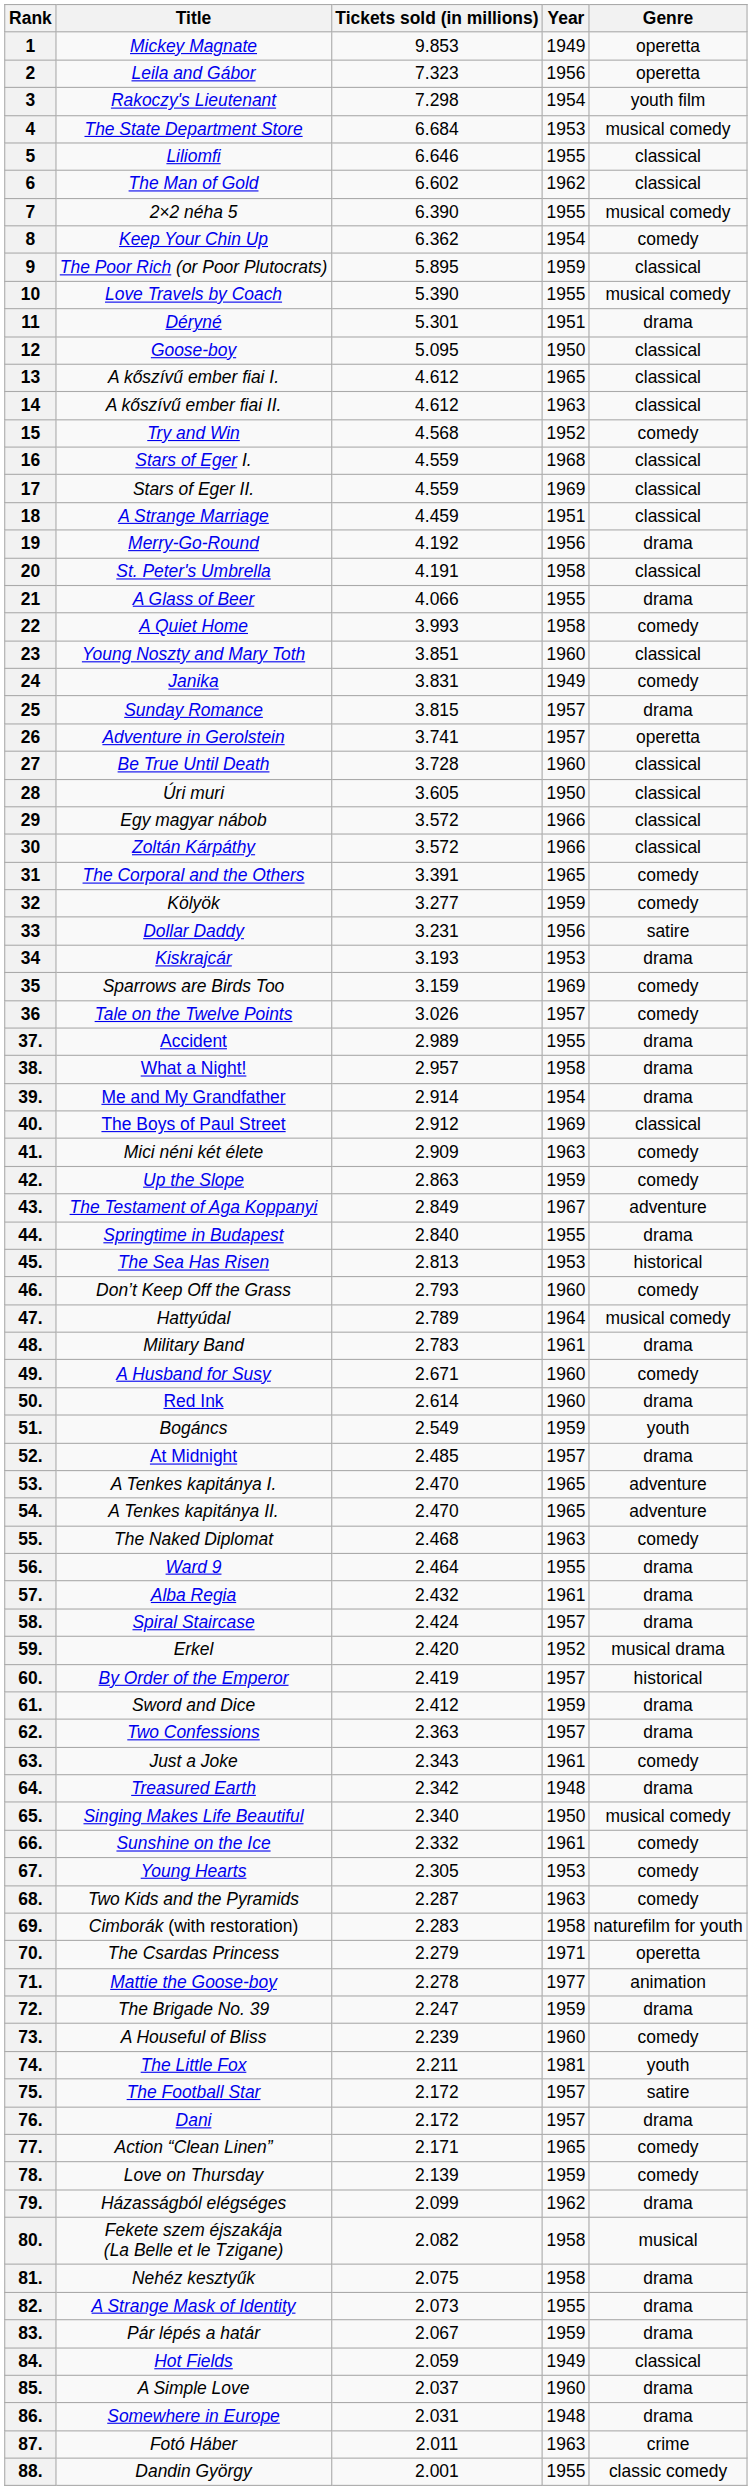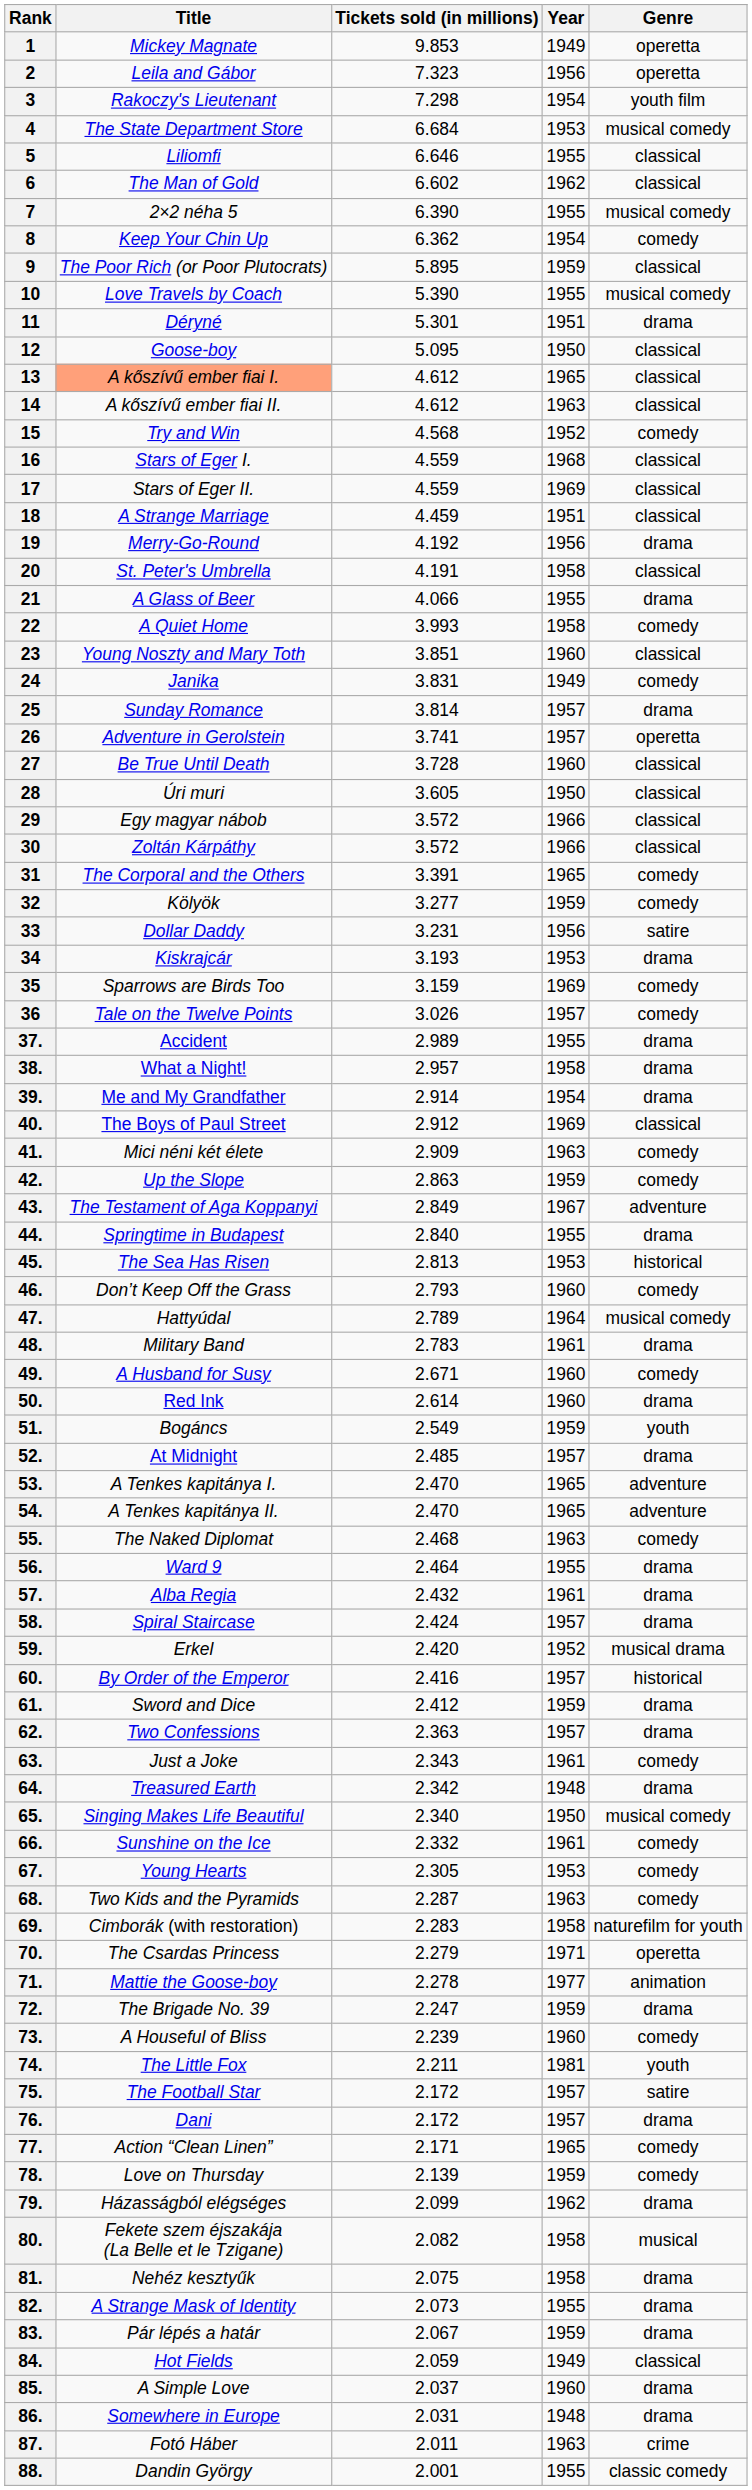13 | Title: no background -> lightsalmon background
25 | Tickets sold (in millions): 3.815 -> 3.814
60. | Tickets sold (in millions): 2.419 -> 2.416
